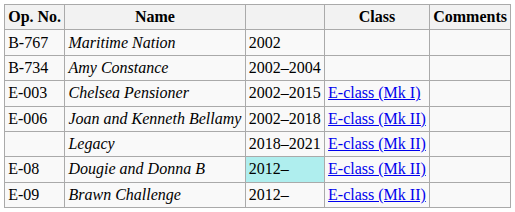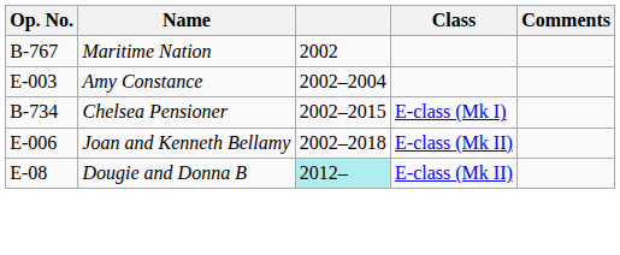Amy Constance | Op. No.: B-734 -> E-003
Chelsea Pensioner | Op. No.: E-003 -> B-734
- row: Legacy | 2018–2021 | E-class (Mk II)
- row: E-09 | Brawn Challenge | 2012– | E-class (Mk II)
